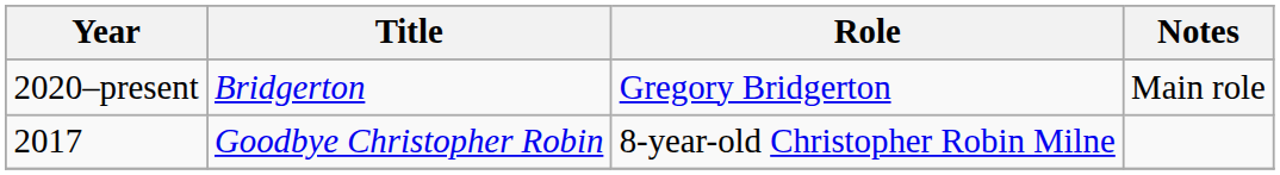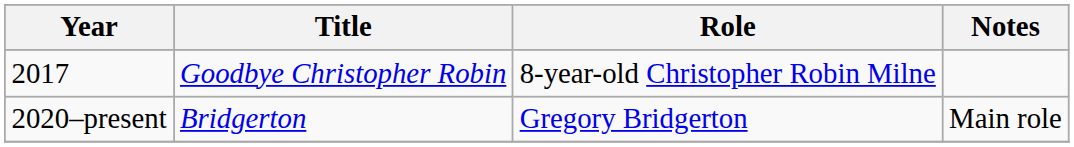rows swapped: 2017 <-> 2020–present
